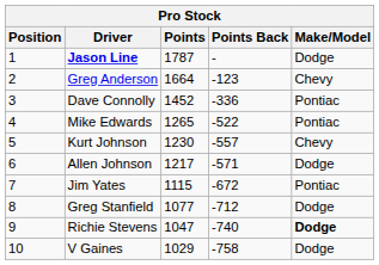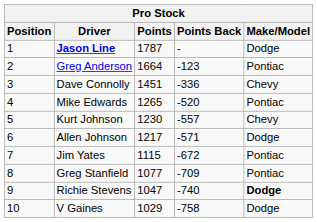Greg Anderson | Make/Model: Chevy -> Pontiac
Dave Connolly | Points: 1452 -> 1451
Dave Connolly | Make/Model: Pontiac -> Chevy
Mike Edwards | Points Back: -522 -> -520
Greg Stanfield | Points Back: -712 -> -709
Greg Stanfield | Make/Model: Dodge -> Pontiac
